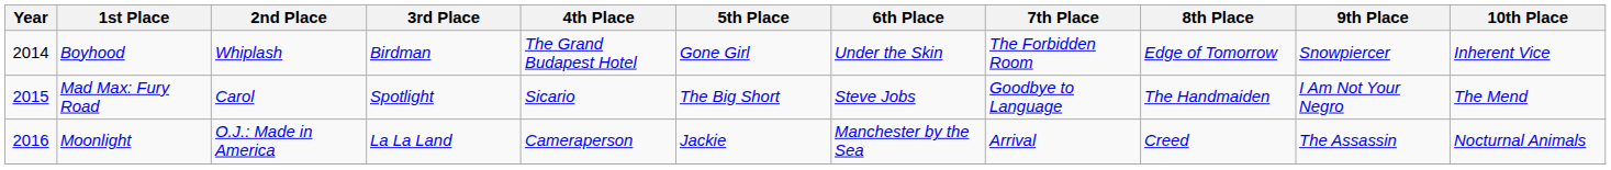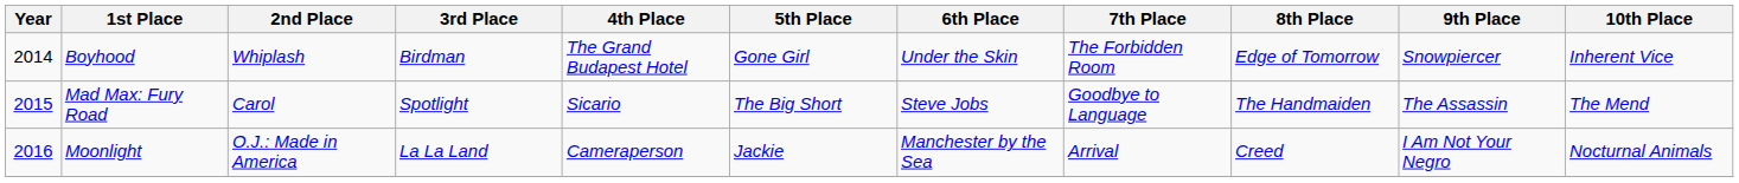Mad Max: Fury Road | 9th Place: I Am Not Your Negro -> The Assassin
Moonlight | 9th Place: The Assassin -> I Am Not Your Negro
